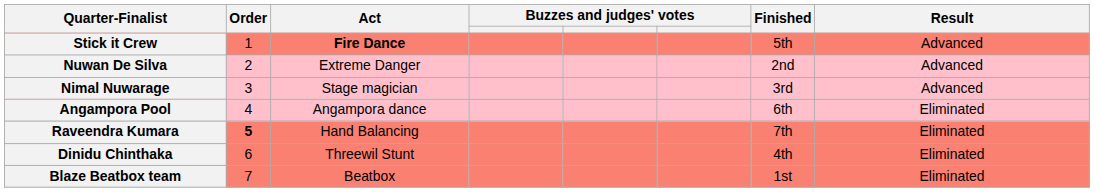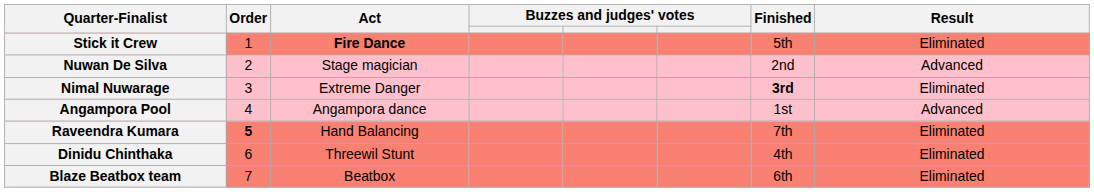Stick it Crew | Result: Advanced -> Eliminated
Nuwan De Silva | Act: Extreme Danger -> Stage magician
Nimal Nuwarage | Act: Stage magician -> Extreme Danger
Nimal Nuwarage | Finished: normal -> bold
Nimal Nuwarage | Result: Advanced -> Eliminated
Angampora Pool | Finished: 6th -> 1st
Angampora Pool | Result: Eliminated -> Advanced
Blaze Beatbox team | Finished: 1st -> 6th
